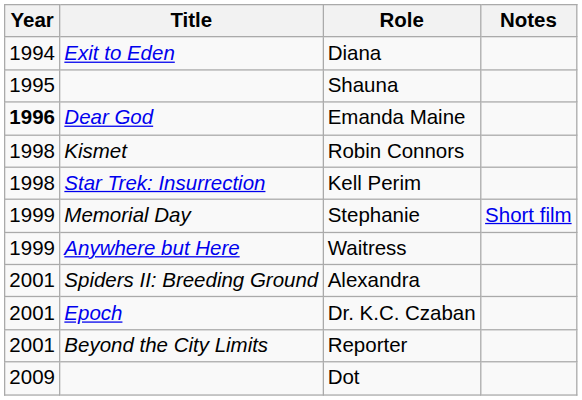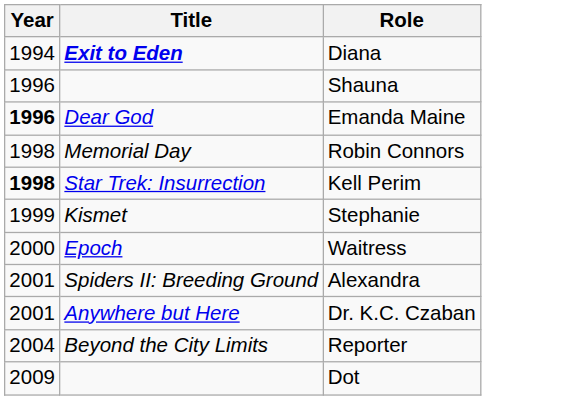- column: Notes | Short film
Diana | Title: normal -> bold
Shauna | Year: 1995 -> 1996
Robin Connors | Title: Kismet -> Memorial Day
Kell Perim | Year: normal -> bold
Stephanie | Title: Memorial Day -> Kismet
Waitress | Year: 1999 -> 2000
Waitress | Title: Anywhere but Here -> Epoch
Dr. K.C. Czaban | Title: Epoch -> Anywhere but Here
Reporter | Year: 2001 -> 2004
